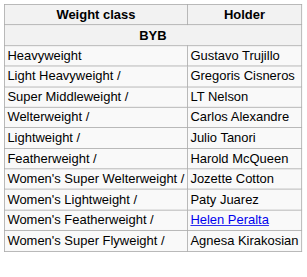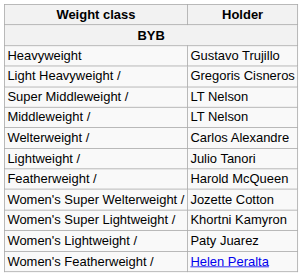+ row: Middleweight / | LT Nelson
+ row: Women's Super Lightweight / | Khortni Kamyron
- row: Women's Super Flyweight / | Agnesa Kirakosian
